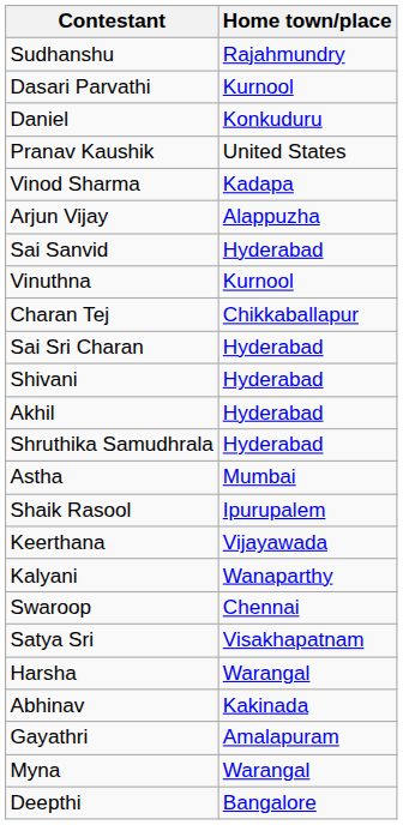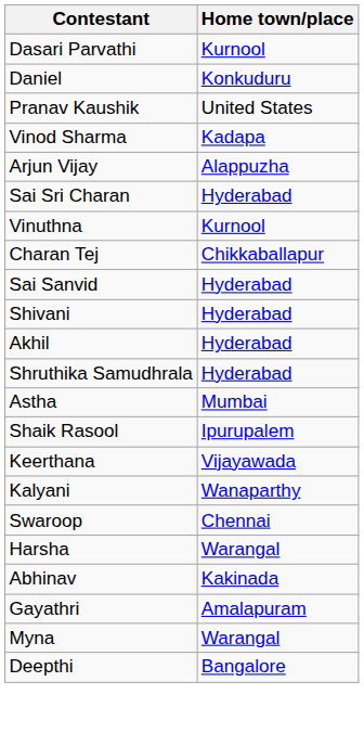- row: Sudhanshu | Rajahmundry
rows swapped: Sai Sanvid <-> Sai Sri Charan
- row: Satya Sri | Visakhapatnam
